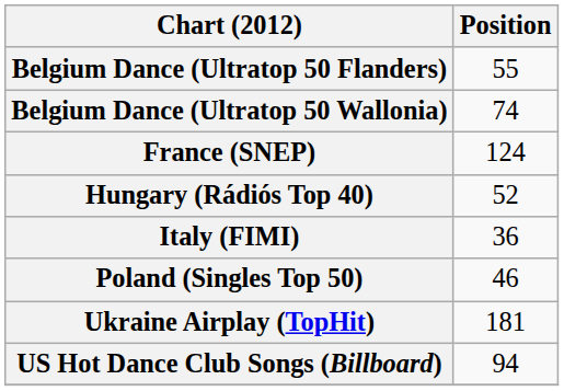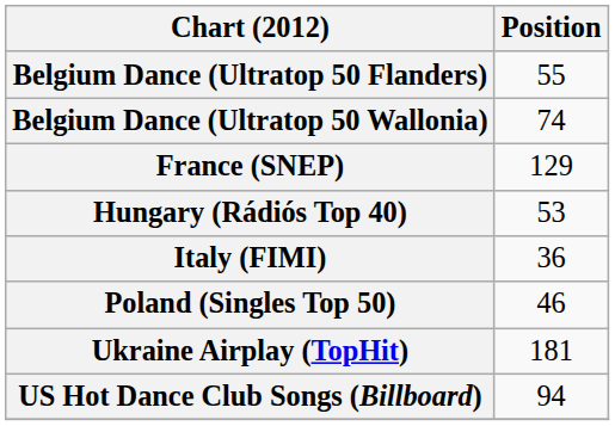France (SNEP) | Position: 124 -> 129
Hungary (Rádiós Top 40) | Position: 52 -> 53
